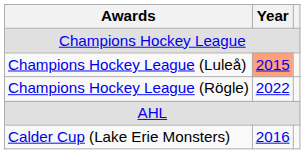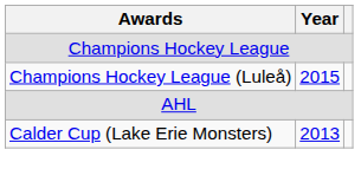Champions Hockey League (Luleå) | Year: lightsalmon background -> no background
- row: Champions Hockey League (Rögle) | 2022
Calder Cup (Lake Erie Monsters) | Year: 2016 -> 2013
